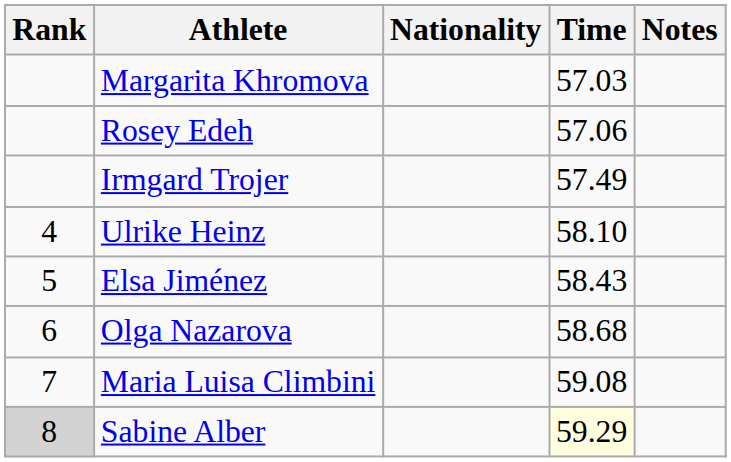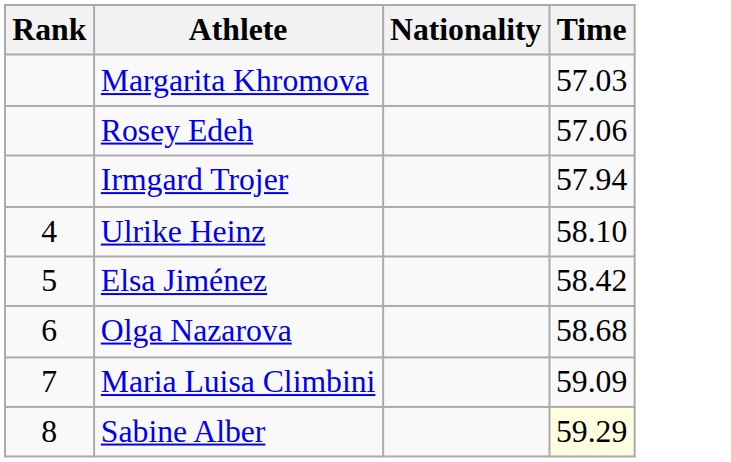- column: Notes
Irmgard Trojer | Time: 57.49 -> 57.94
Elsa Jiménez | Time: 58.43 -> 58.42
Maria Luisa Climbini | Time: 59.08 -> 59.09
Sabine Alber | Rank: lightgrey background -> no background
